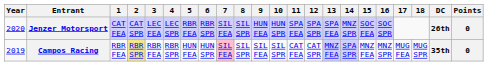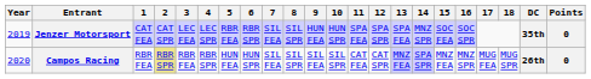Jenzer Motorsport | Year: 2020 -> 2019
Jenzer Motorsport | DC: 26th -> 35th
Campos Racing | Year: 2019 -> 2020
Campos Racing | 7: pink background -> no background
Campos Racing | DC: 35th -> 26th
